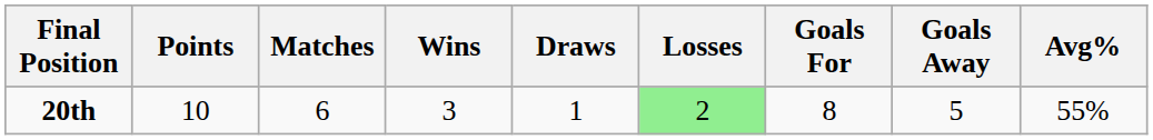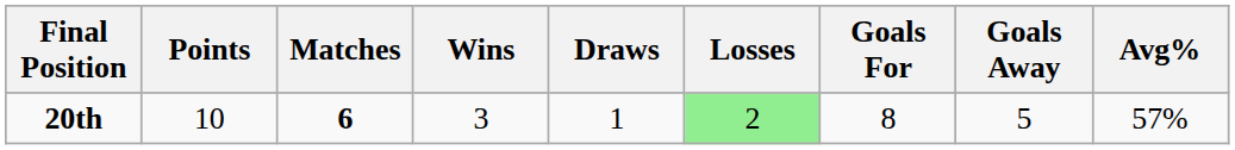20th | Matches: normal -> bold
20th | Avg%: 55% -> 57%
